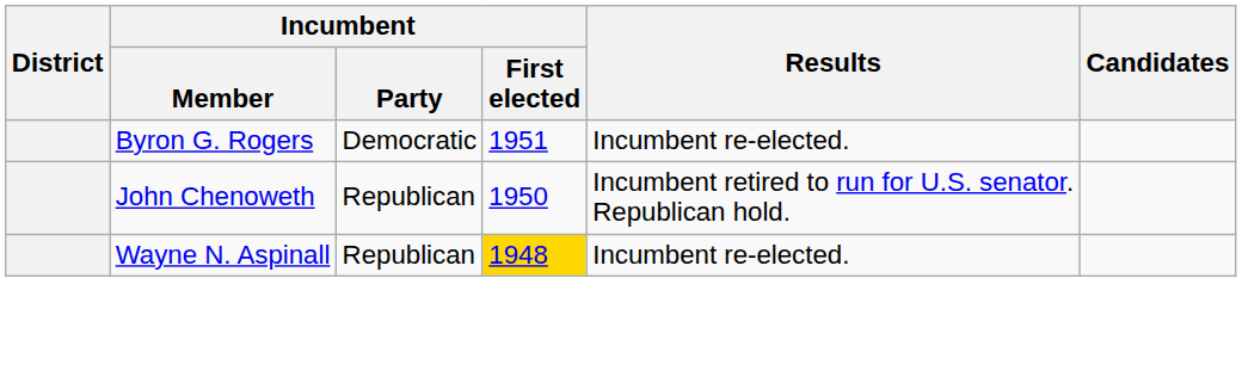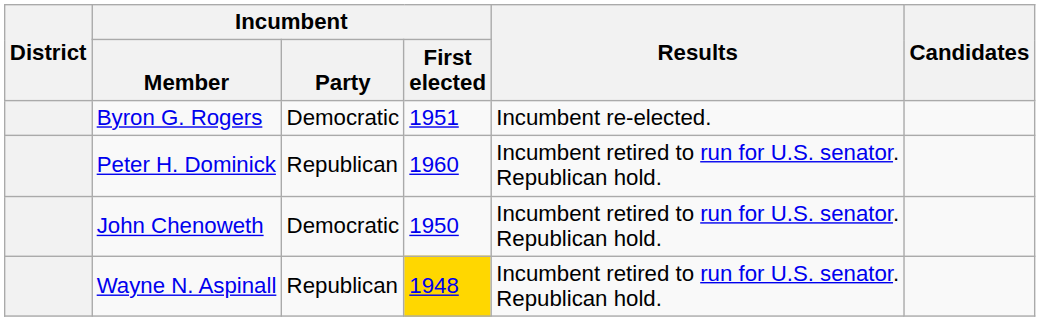+ row: Peter H. Dominick | Republican | 1960 | Incumbent retired to run for U.S. senator. Republican hold.
John Chenoweth | Incumbent / Party: Republican -> Democratic
Wayne N. Aspinall | Results: Incumbent re-elected. -> Incumbent retired to run for U.S. senator. Republican hold.
